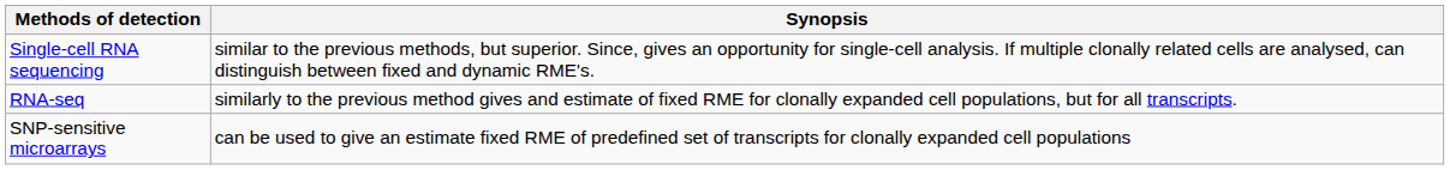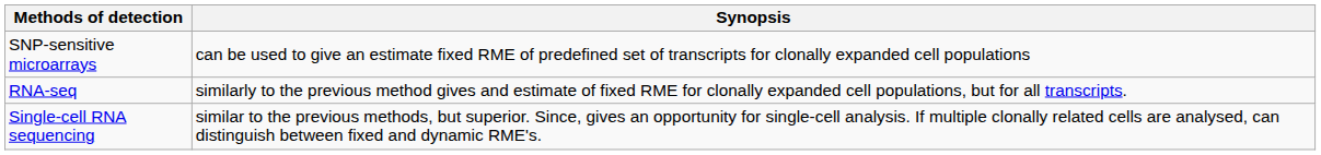rows swapped: SNP-sensitive microarrays <-> Single-cell RNA sequencing
